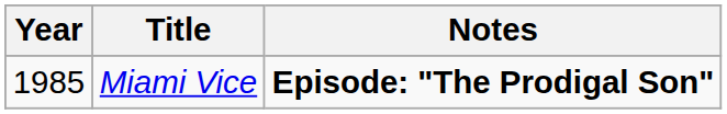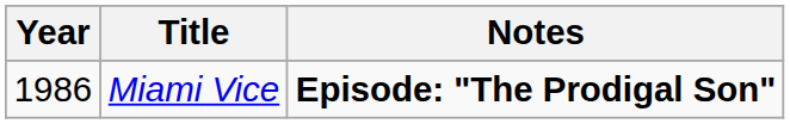Miami Vice | Year: 1985 -> 1986
